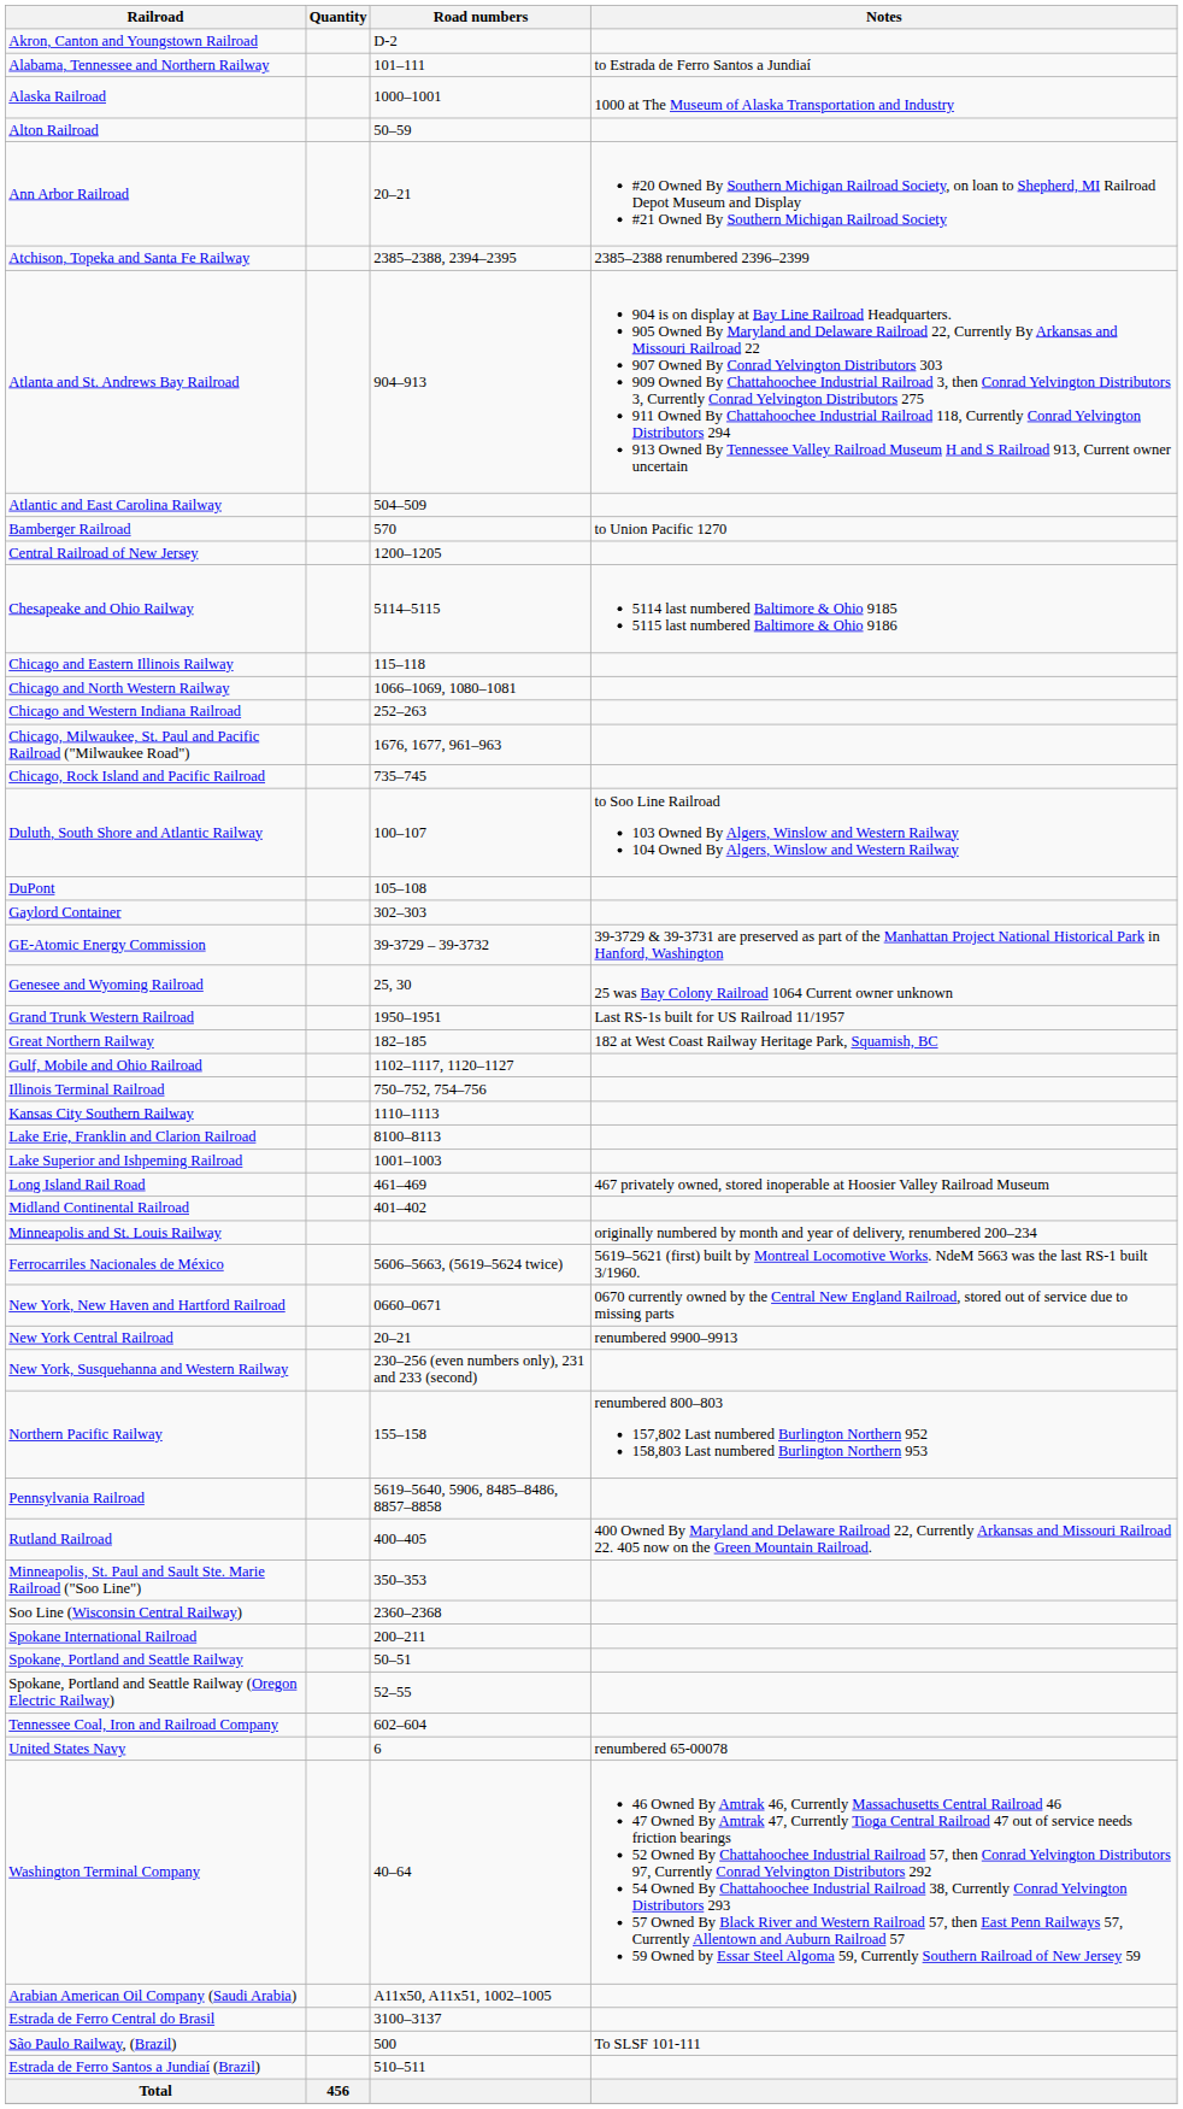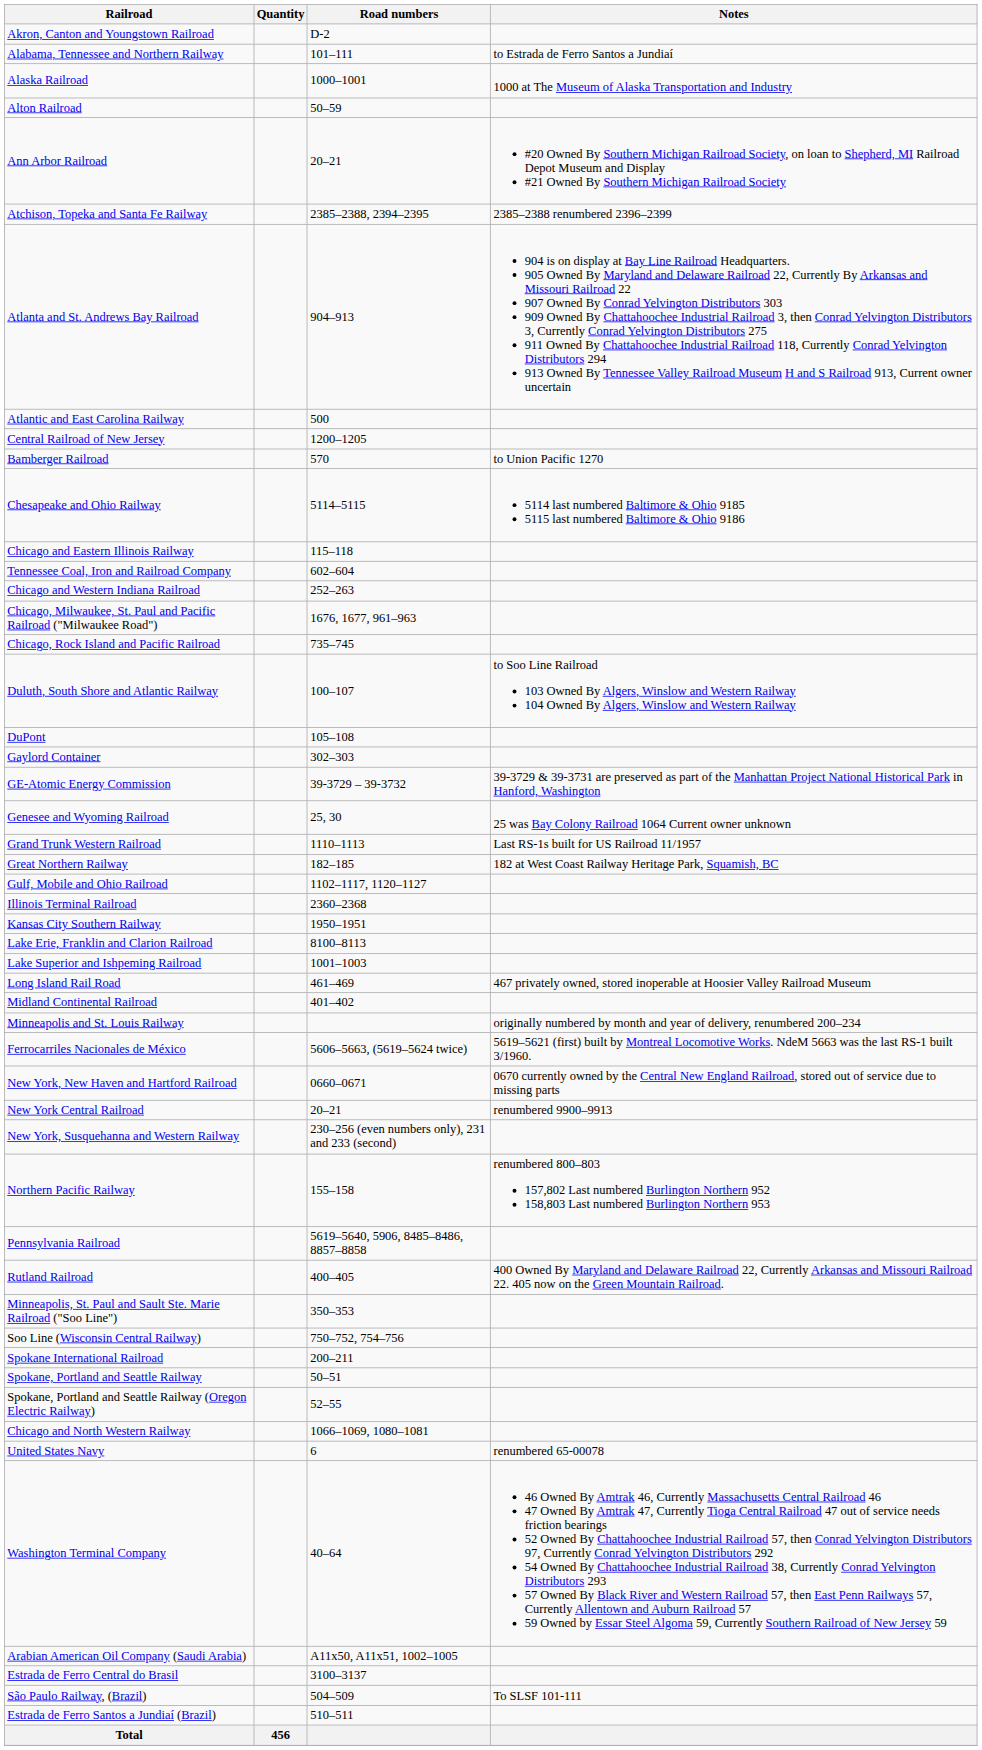Atlantic and East Carolina Railway | Road numbers: 504–509 -> 500
rows swapped: Bamberger Railroad <-> Central Railroad of New Jersey
rows swapped: Chicago and North Western Railway <-> Tennessee Coal, Iron and Railroad Company
Grand Trunk Western Railroad | Road numbers: 1950–1951 -> 1110–1113
Illinois Terminal Railroad | Road numbers: 750–752, 754–756 -> 2360–2368
Kansas City Southern Railway | Road numbers: 1110–1113 -> 1950–1951
Soo Line (Wisconsin Central Railway) | Road numbers: 2360–2368 -> 750–752, 754–756
São Paulo Railway, (Brazil) | Road numbers: 500 -> 504–509
